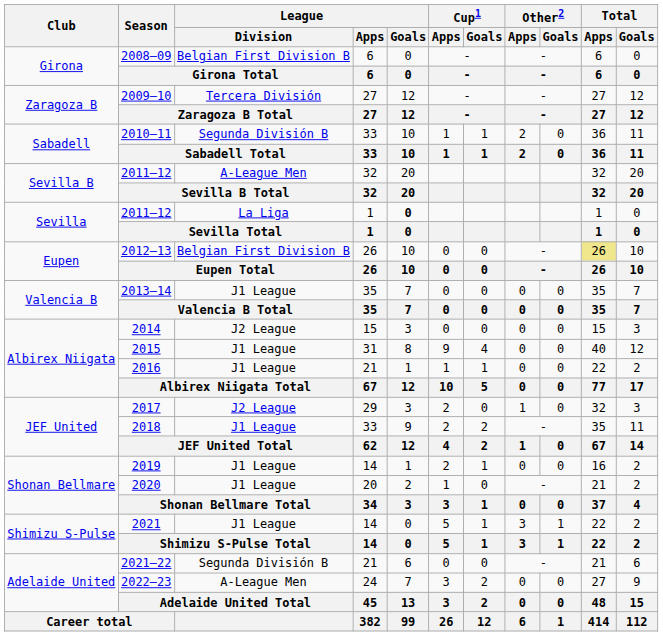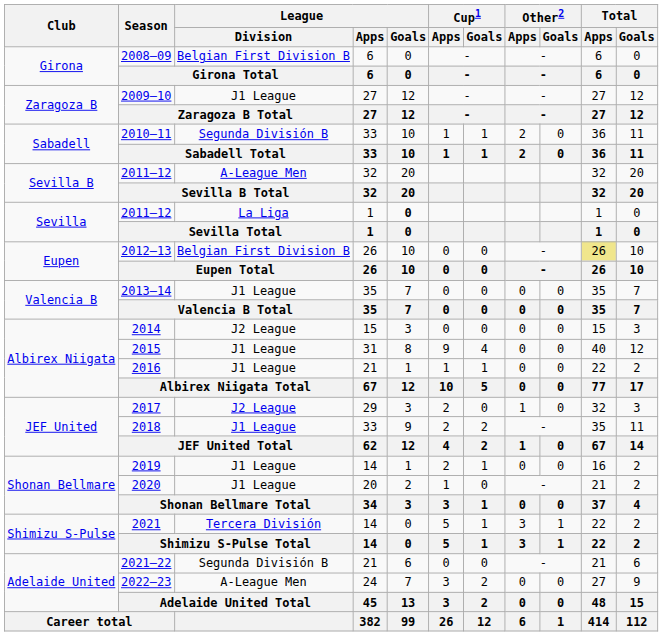2009–10 | League / Division: Tercera División -> J1 League
2021 | League / Division: J1 League -> Tercera División
